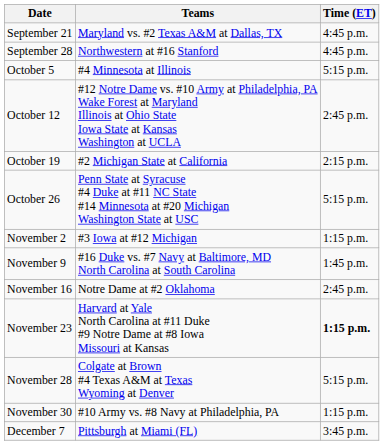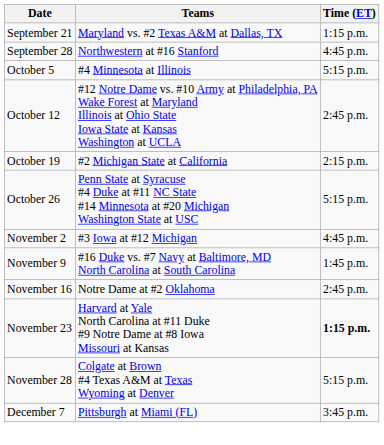September 21 | Time (ET): 4:45 p.m. -> 1:15 p.m.
November 2 | Time (ET): 1:15 p.m. -> 4:45 p.m.
- row: November 30 | #10 Army vs. #8 Navy at Philadelphia, PA | 1:15 p.m.
